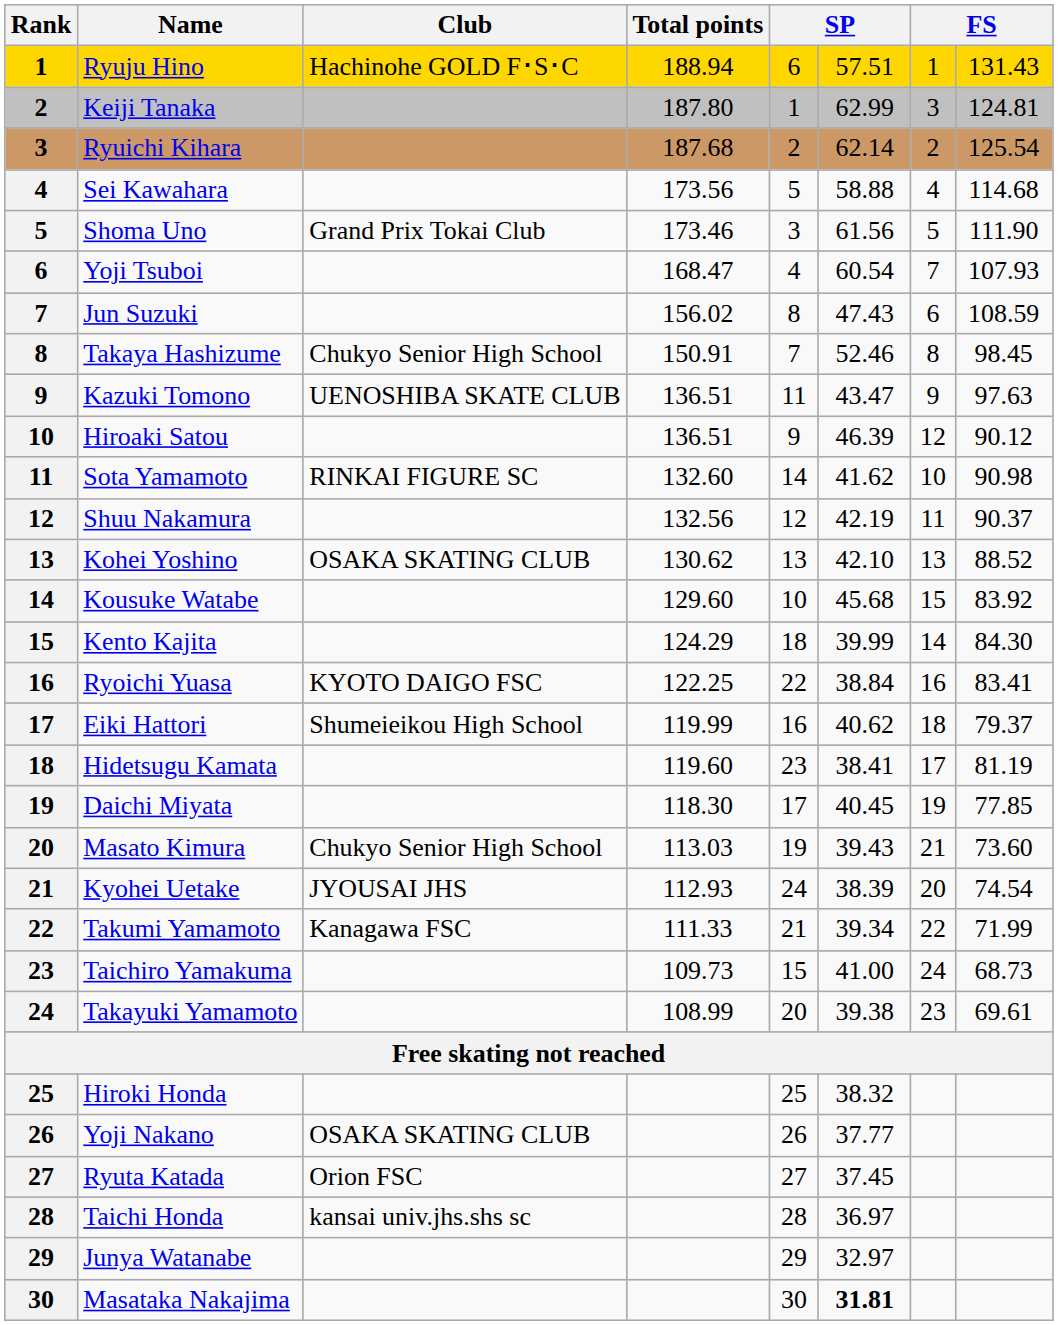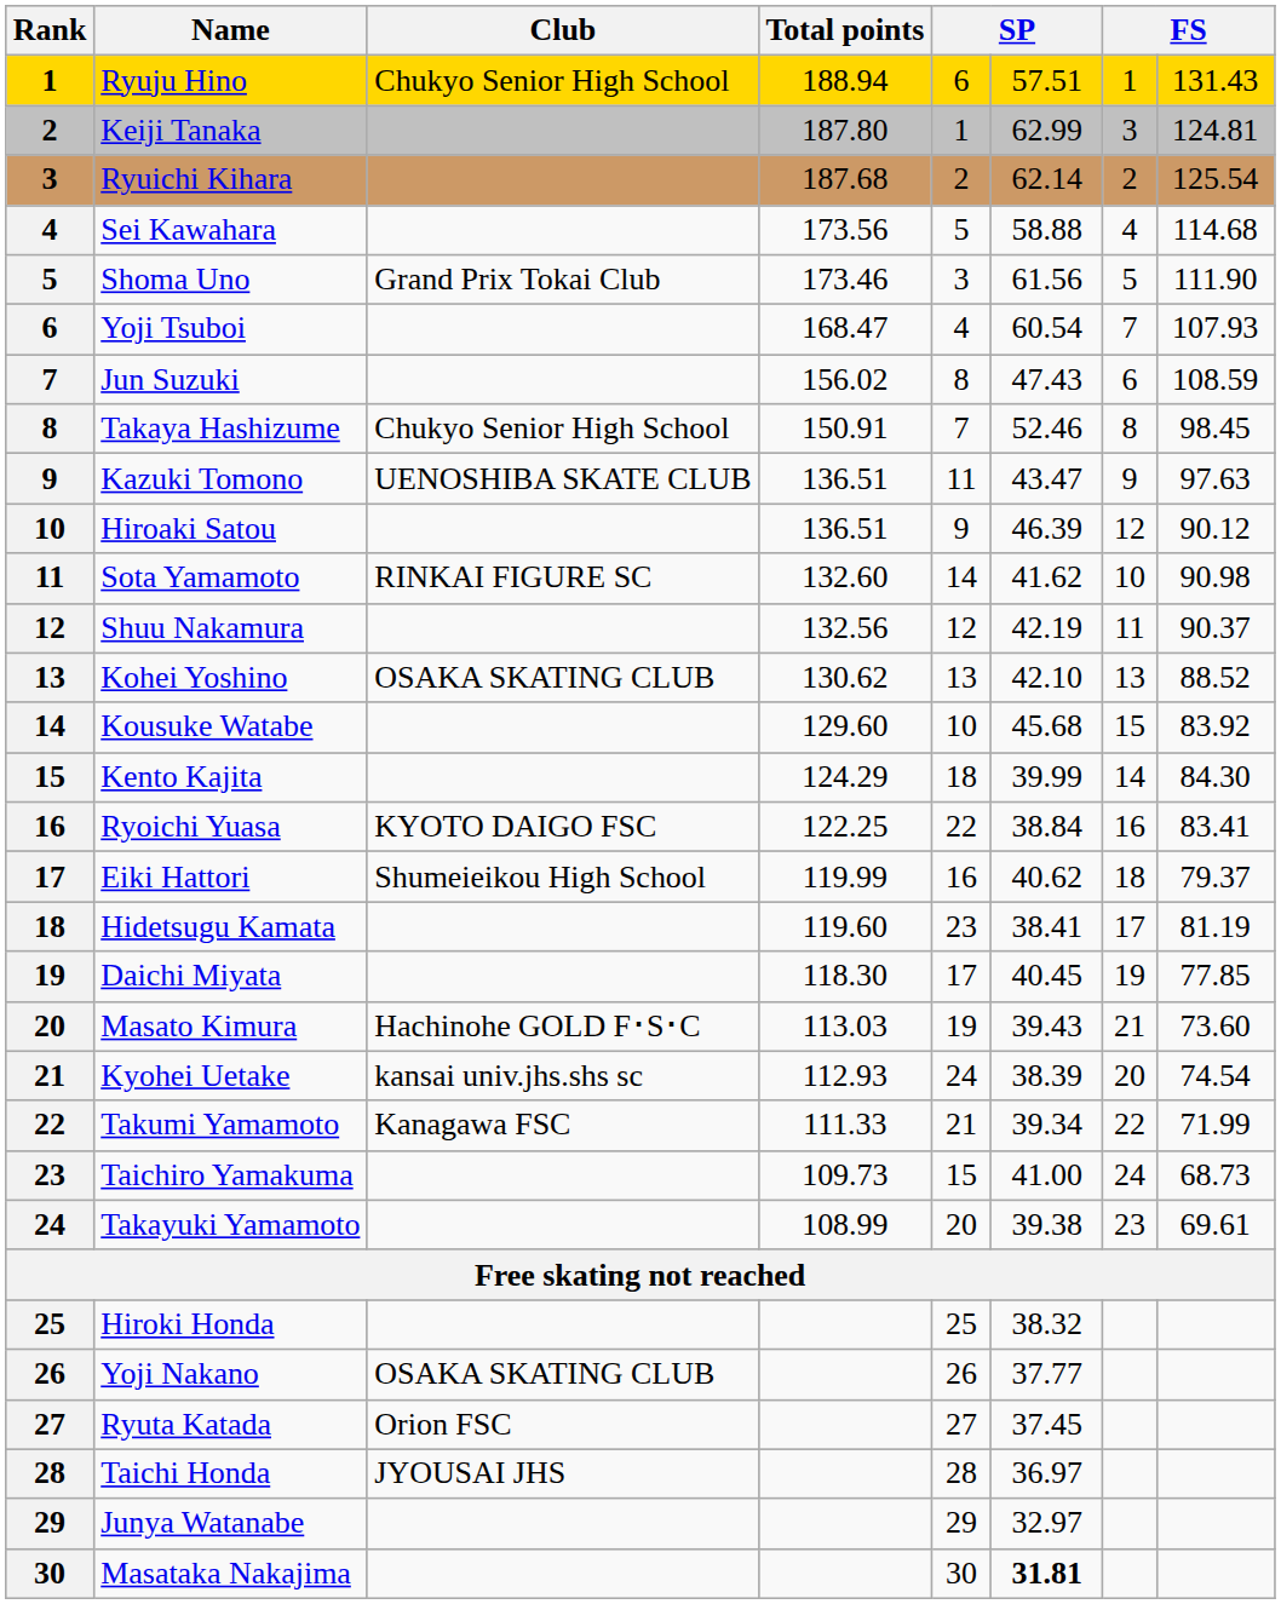Ryuju Hino | Club: Hachinohe GOLD F･S･C -> Chukyo Senior High School
Masato Kimura | Club: Chukyo Senior High School -> Hachinohe GOLD F･S･C
Kyohei Uetake | Club: JYOUSAI JHS -> kansai univ.jhs.shs sc
Taichi Honda | Club: kansai univ.jhs.shs sc -> JYOUSAI JHS
